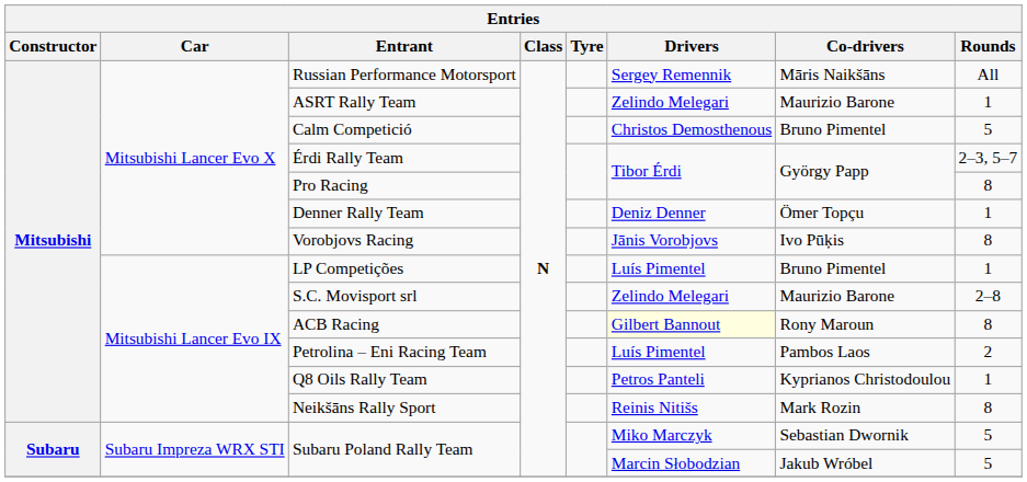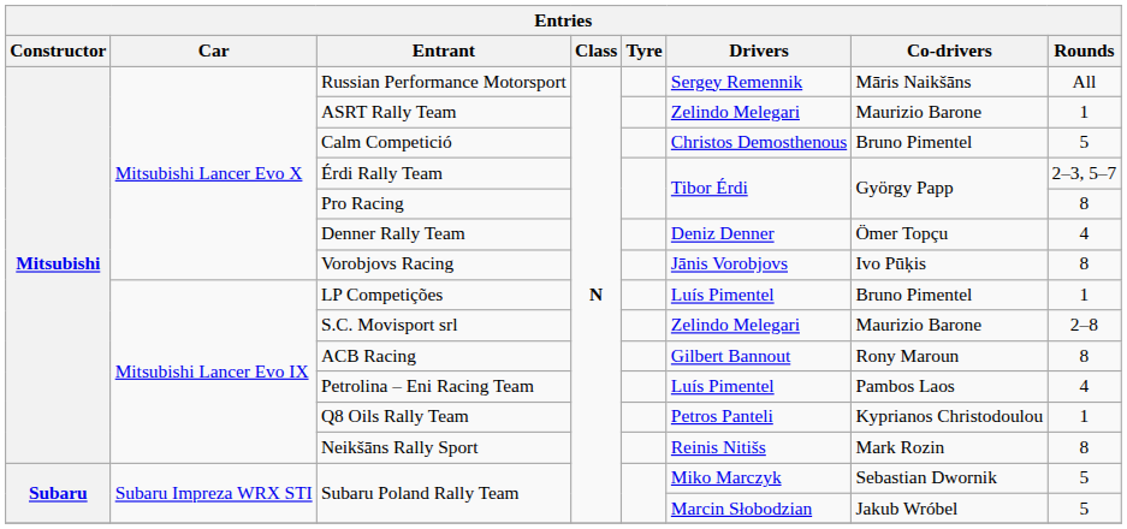Denner Rally Team | Rounds: 1 -> 4
ACB Racing | Drivers: lightyellow background -> no background
Petrolina – Eni Racing Team | Rounds: 2 -> 4
